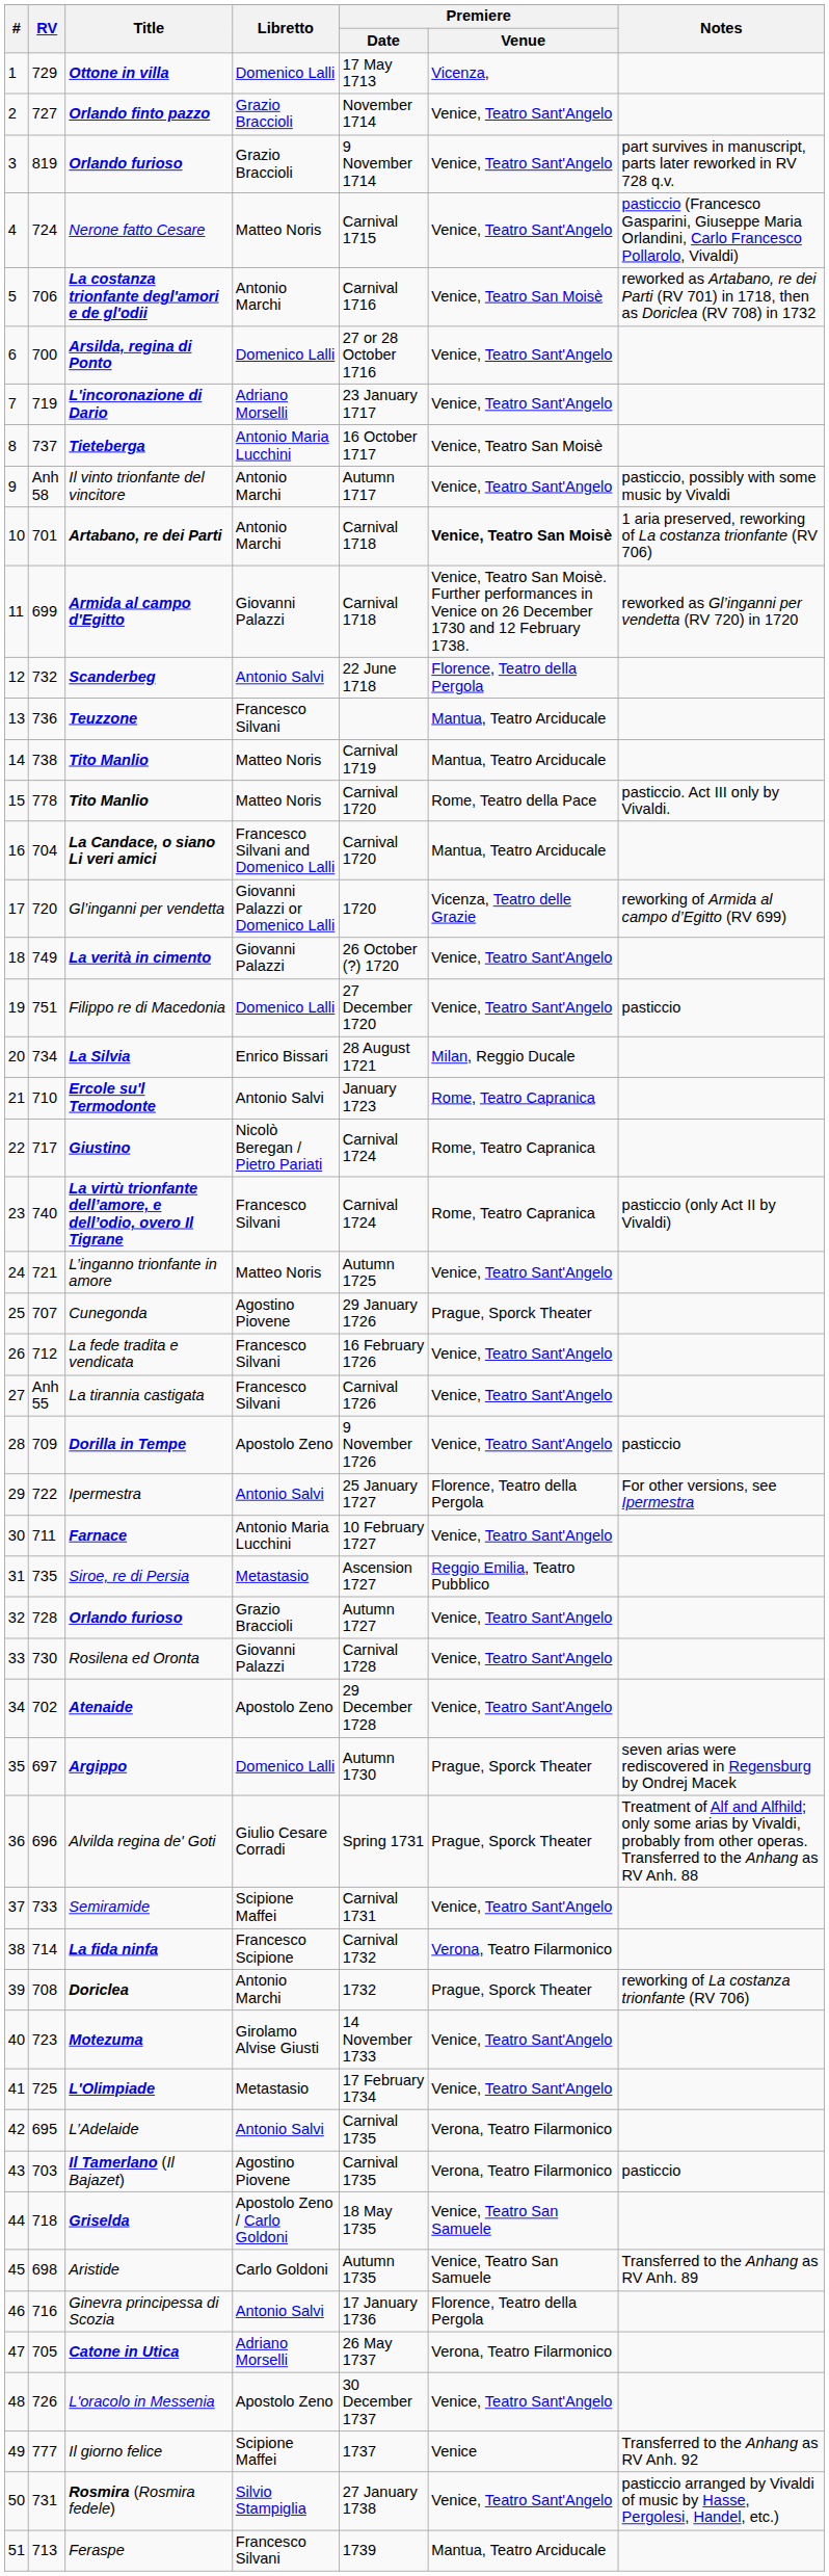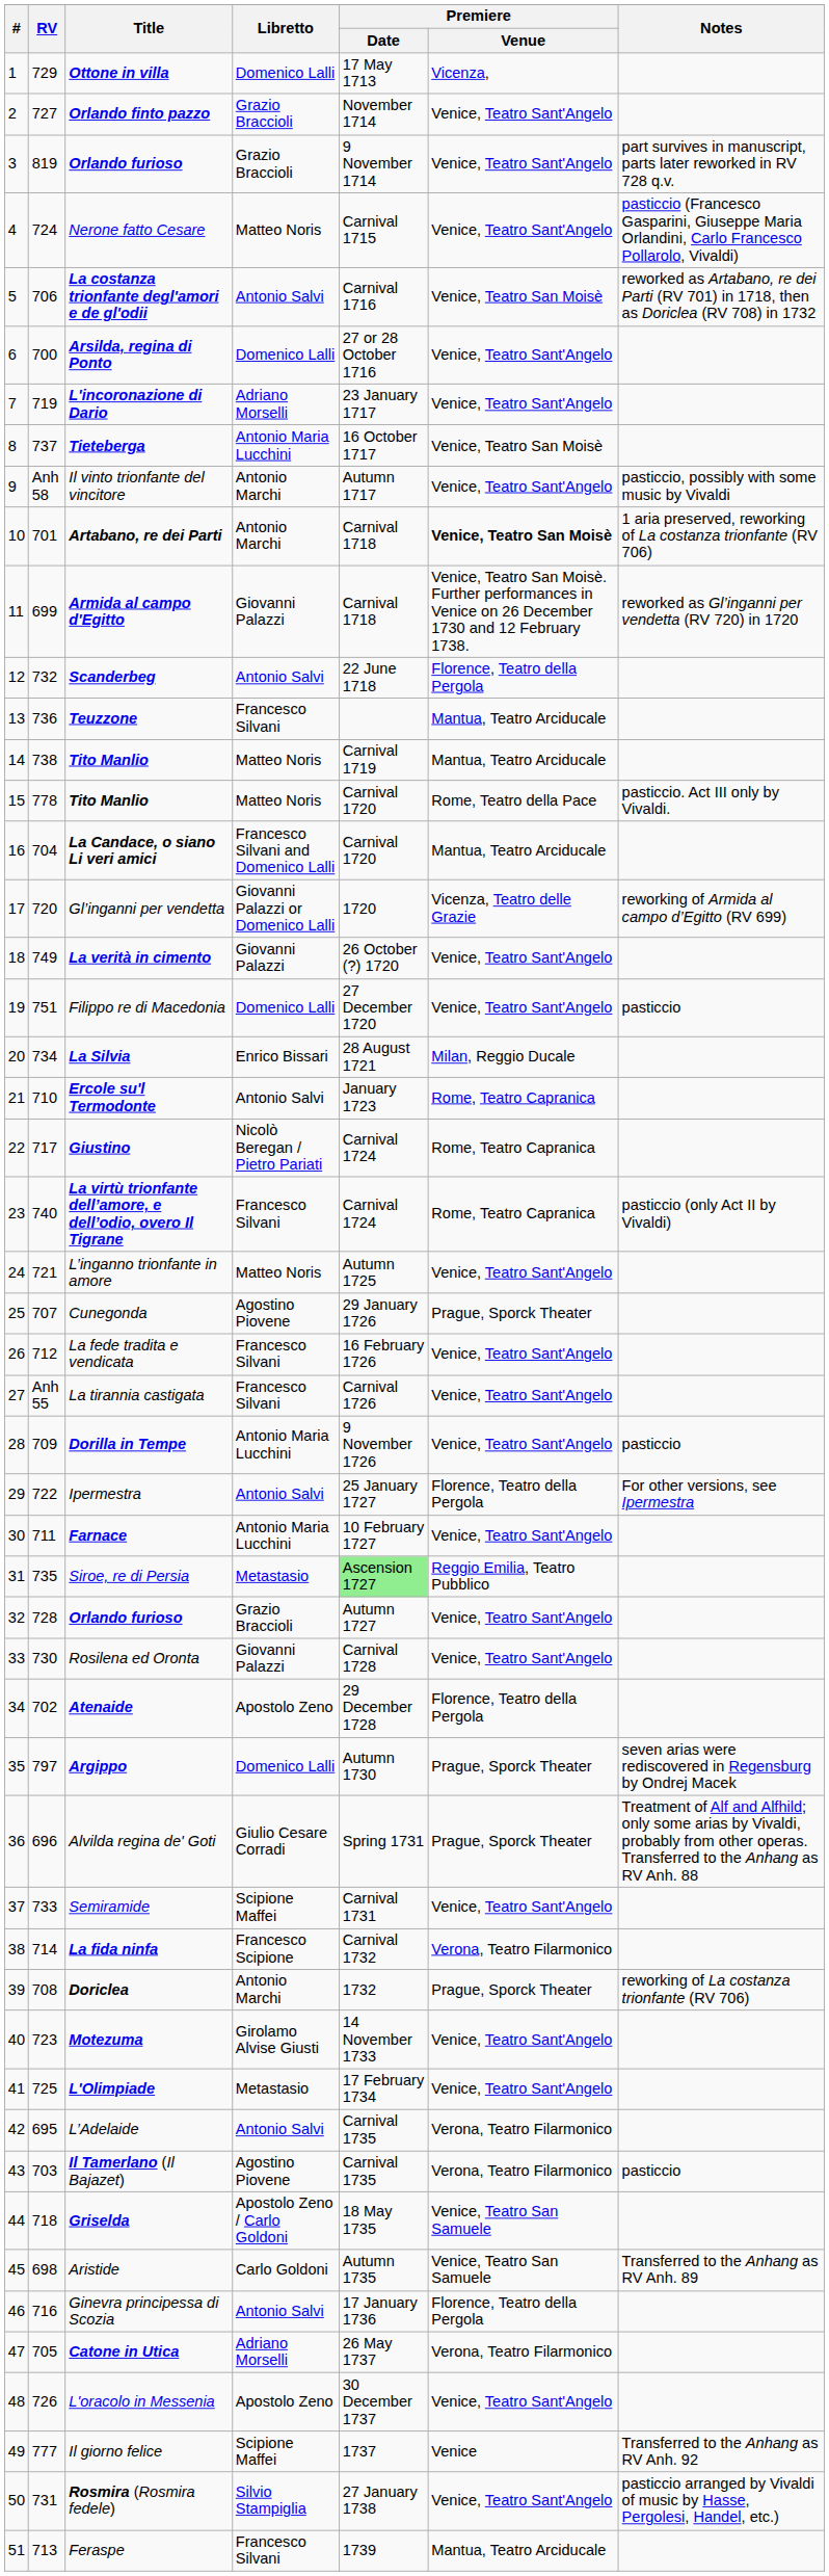La costanza trionfante degl'amori e de gl'odii | Libretto: Antonio Marchi -> Antonio Salvi
Dorilla in Tempe | Libretto: Apostolo Zeno -> Antonio Maria Lucchini
Siroe, re di Persia | Premiere / Date: no background -> lightgreen background
Atenaide | Premiere / Venue: Venice, Teatro Sant'Angelo -> Florence, Teatro della Pergola
Argippo | RV: 697 -> 797
